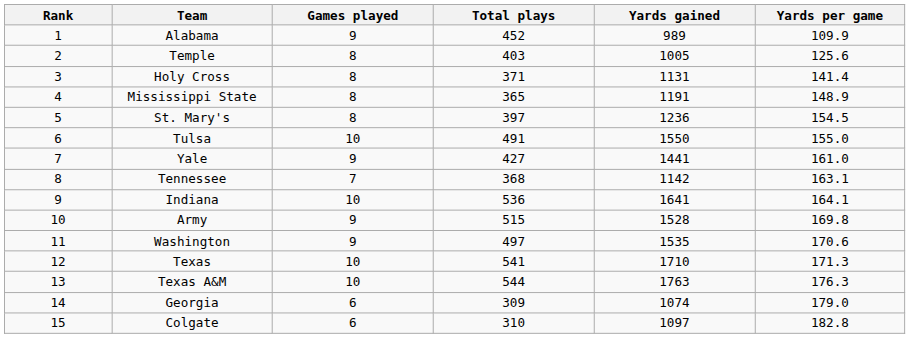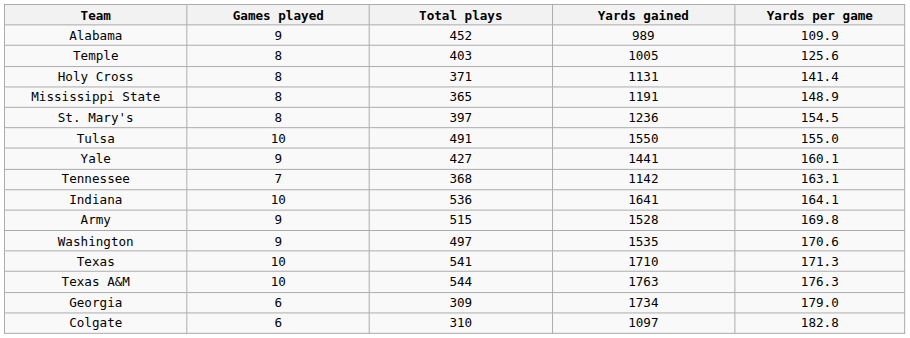- column: Rank | 1 | 2 | 3 | 4 | 5 | 6 | 7 | 8 | 9 | 10 | 11 | 12 | 13 | 14 | 15
Yale | Yards per game: 161.0 -> 160.1
Georgia | Yards gained: 1074 -> 1734
